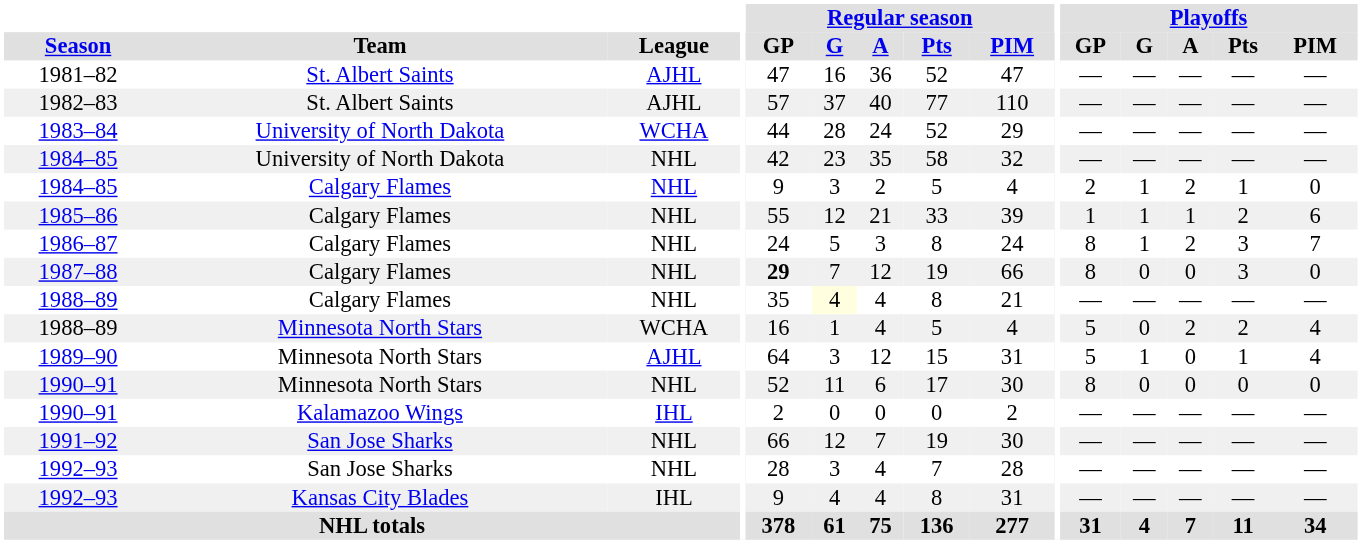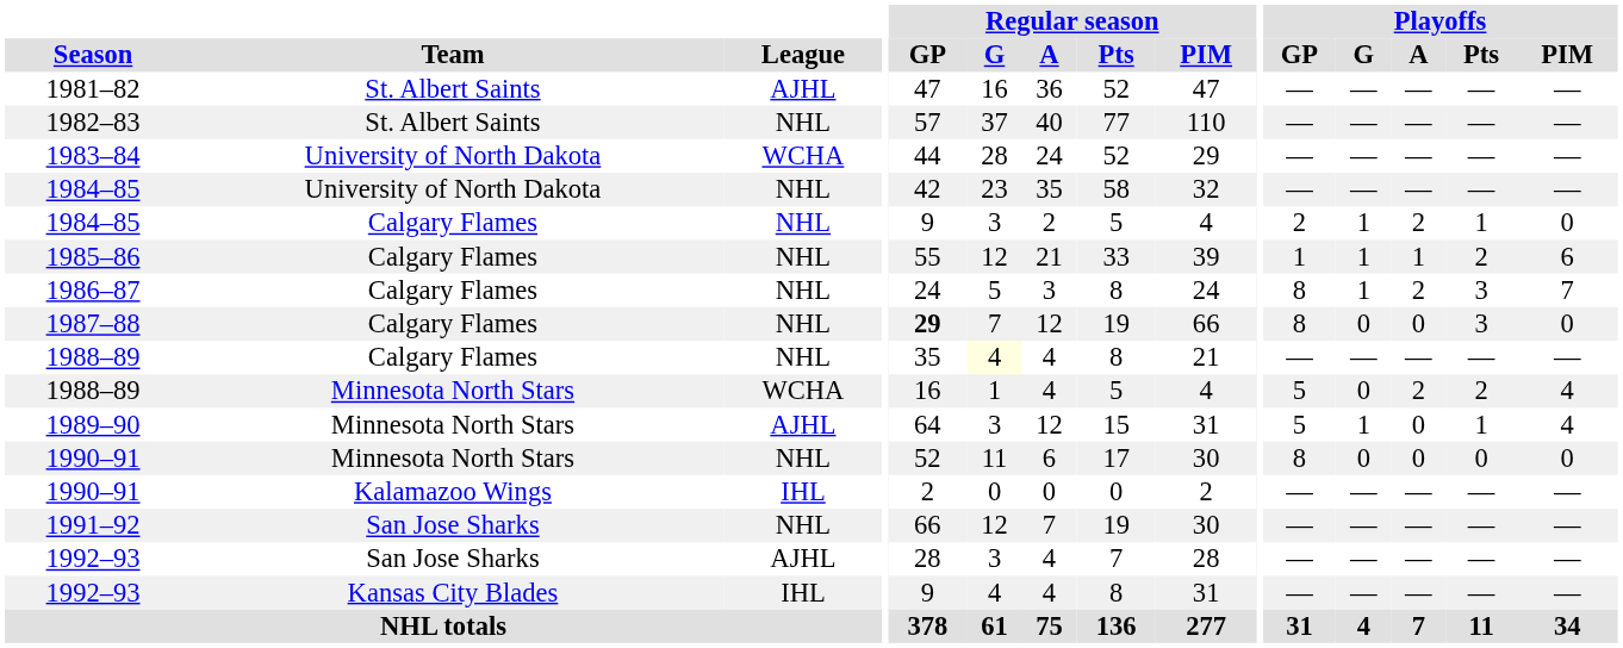1982–83 | League: AJHL -> NHL
1992–93 / San Jose Sharks | League: NHL -> AJHL
